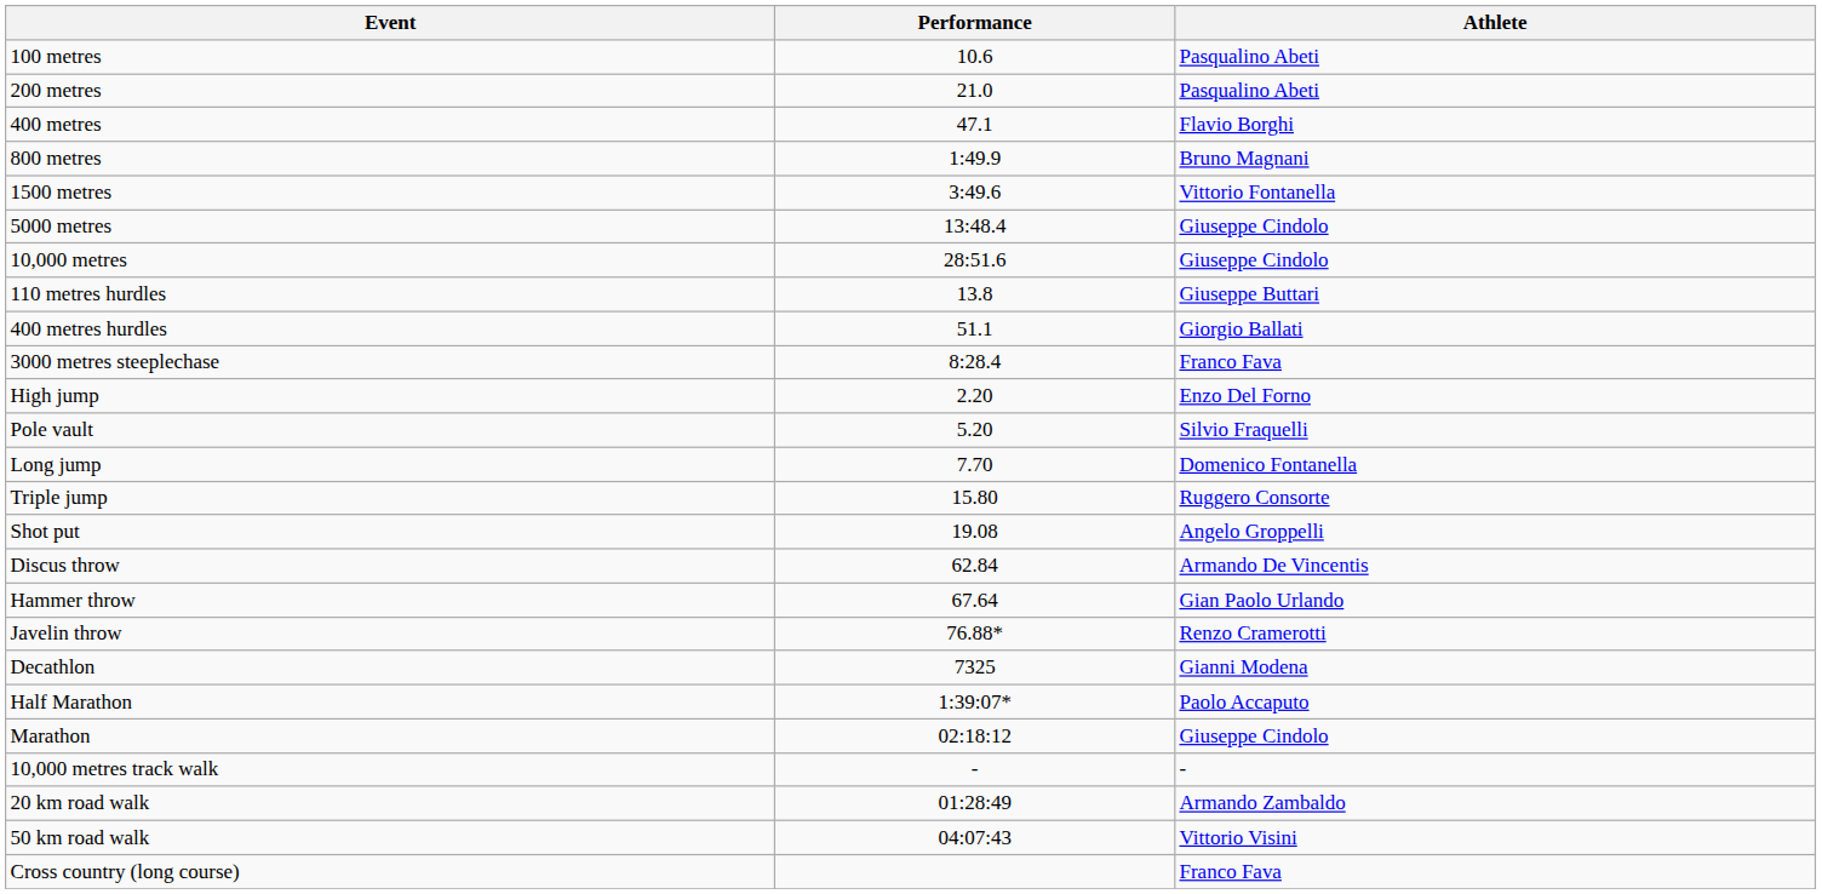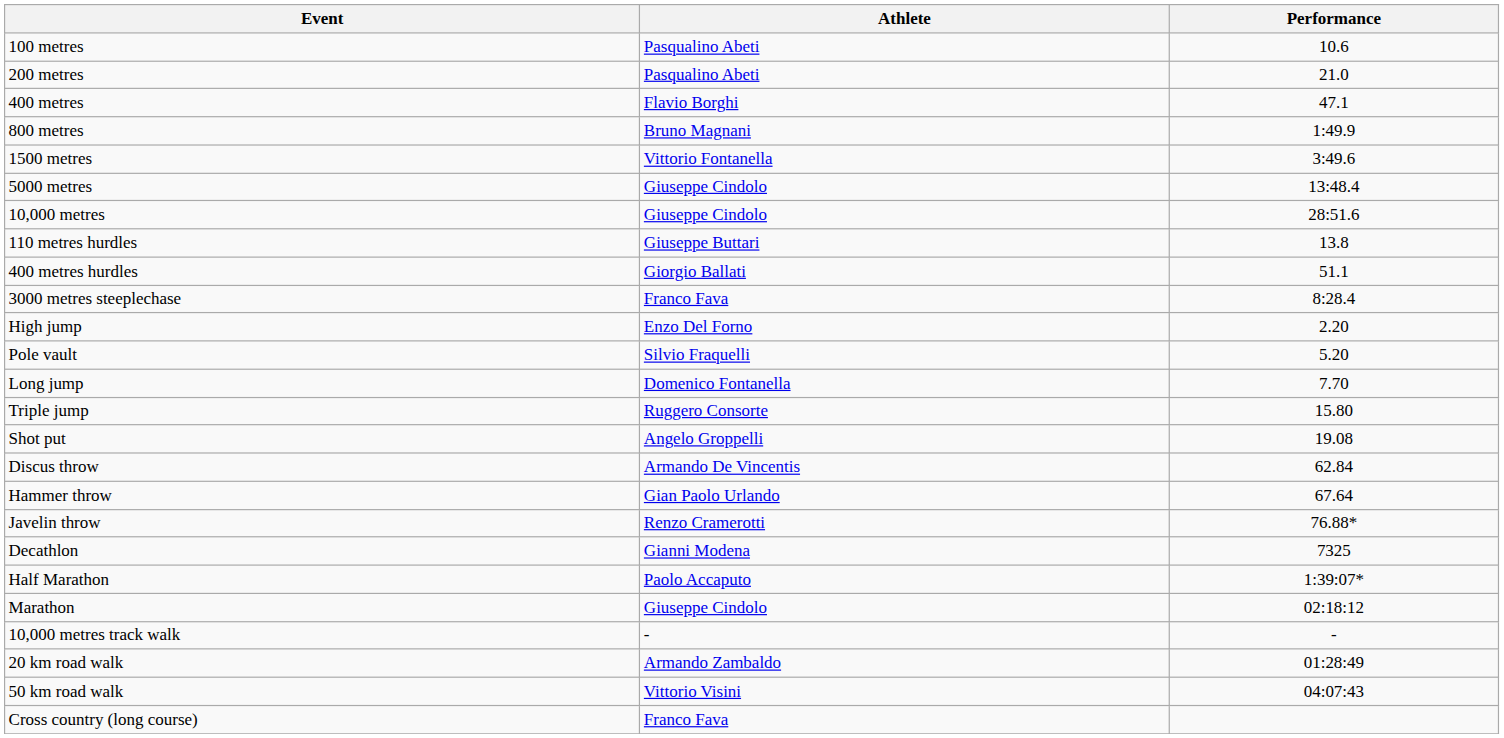columns swapped: Athlete <-> Performance
